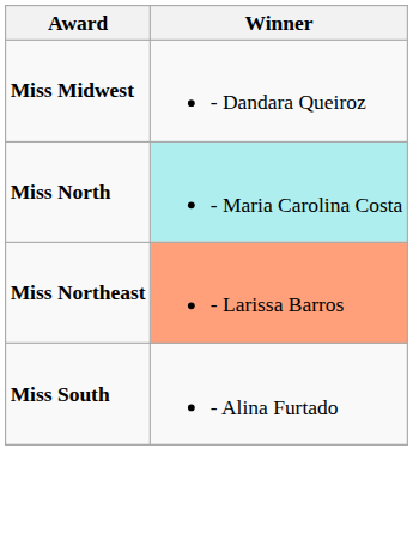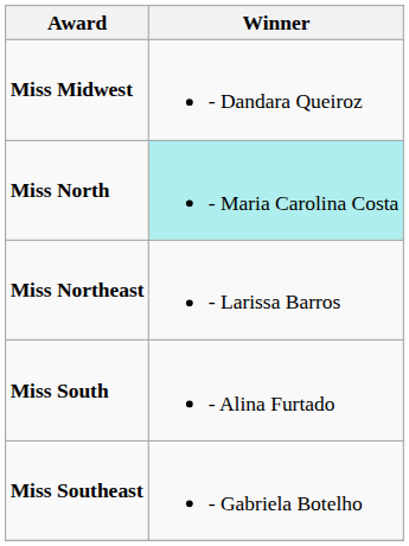Miss Northeast | Winner: lightsalmon background -> no background
+ row: Miss Southeast | - Gabriela Botelho
